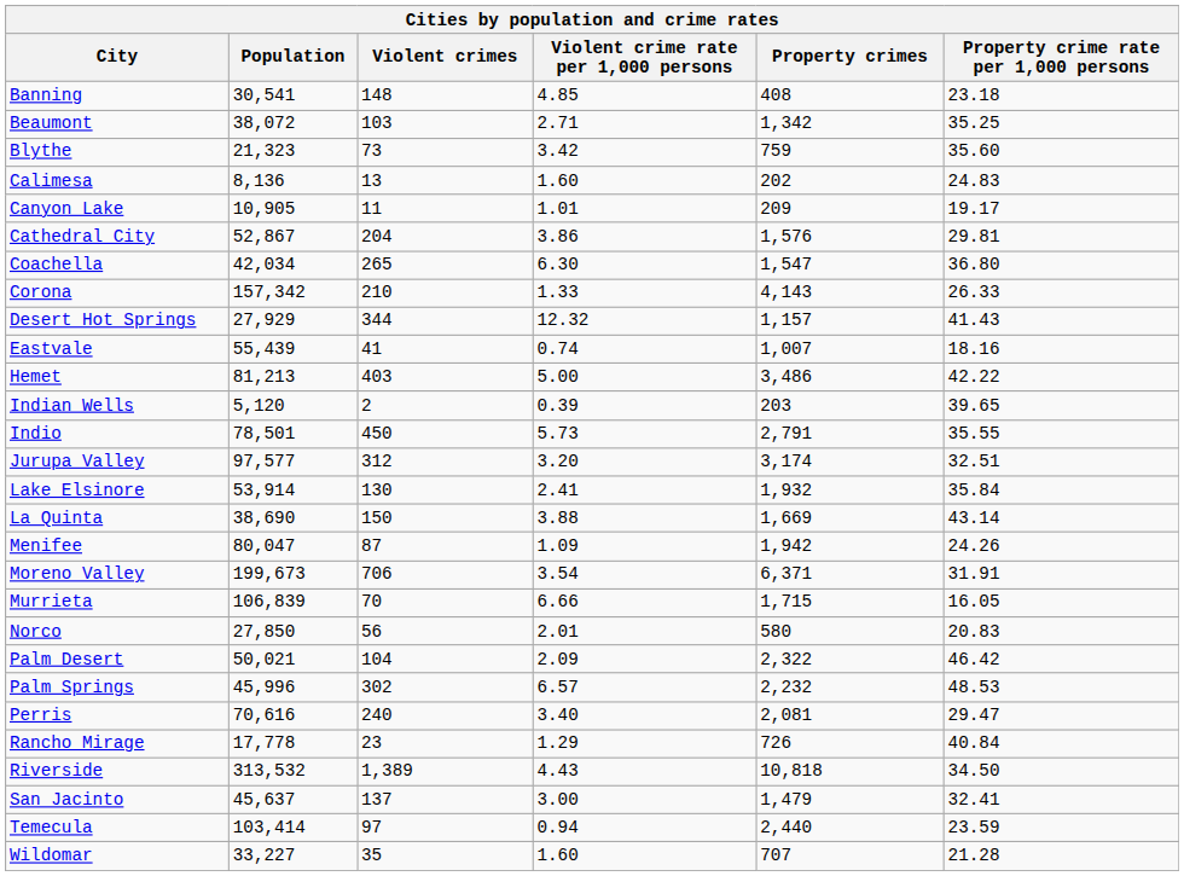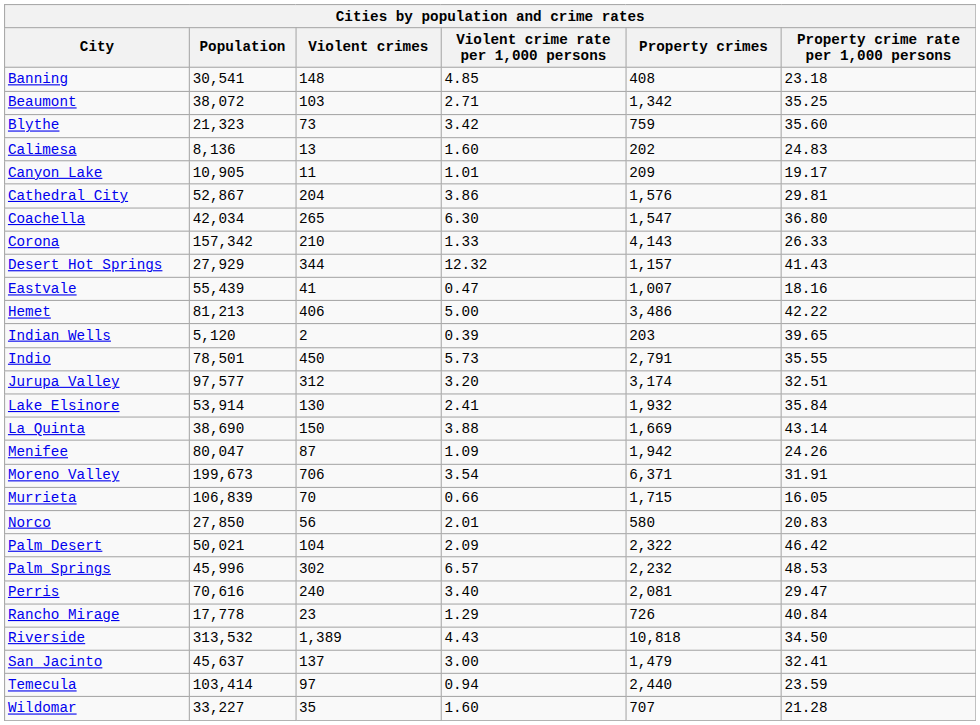Eastvale | Violent crime rate per 1,000 persons: 0.74 -> 0.47
Hemet | Violent crimes: 403 -> 406
Murrieta | Violent crime rate per 1,000 persons: 6.66 -> 0.66
